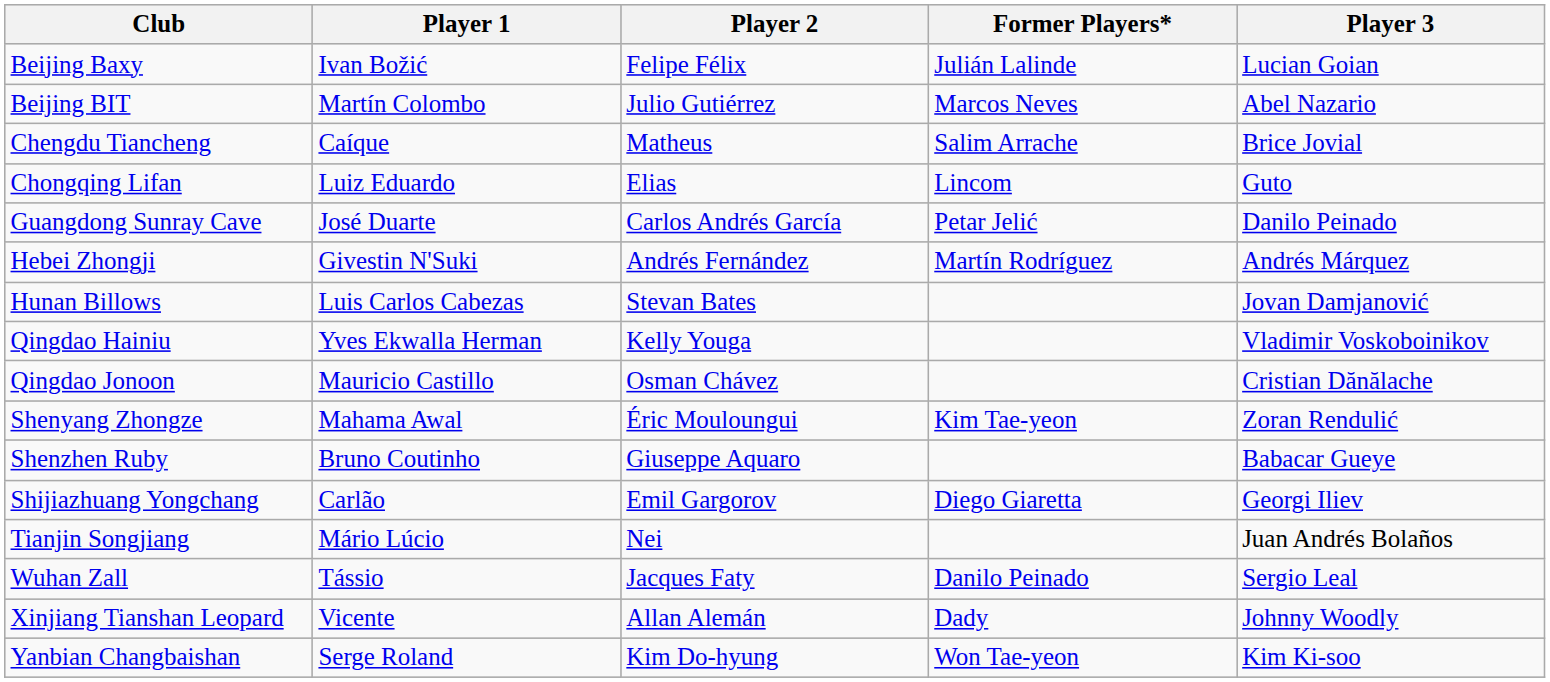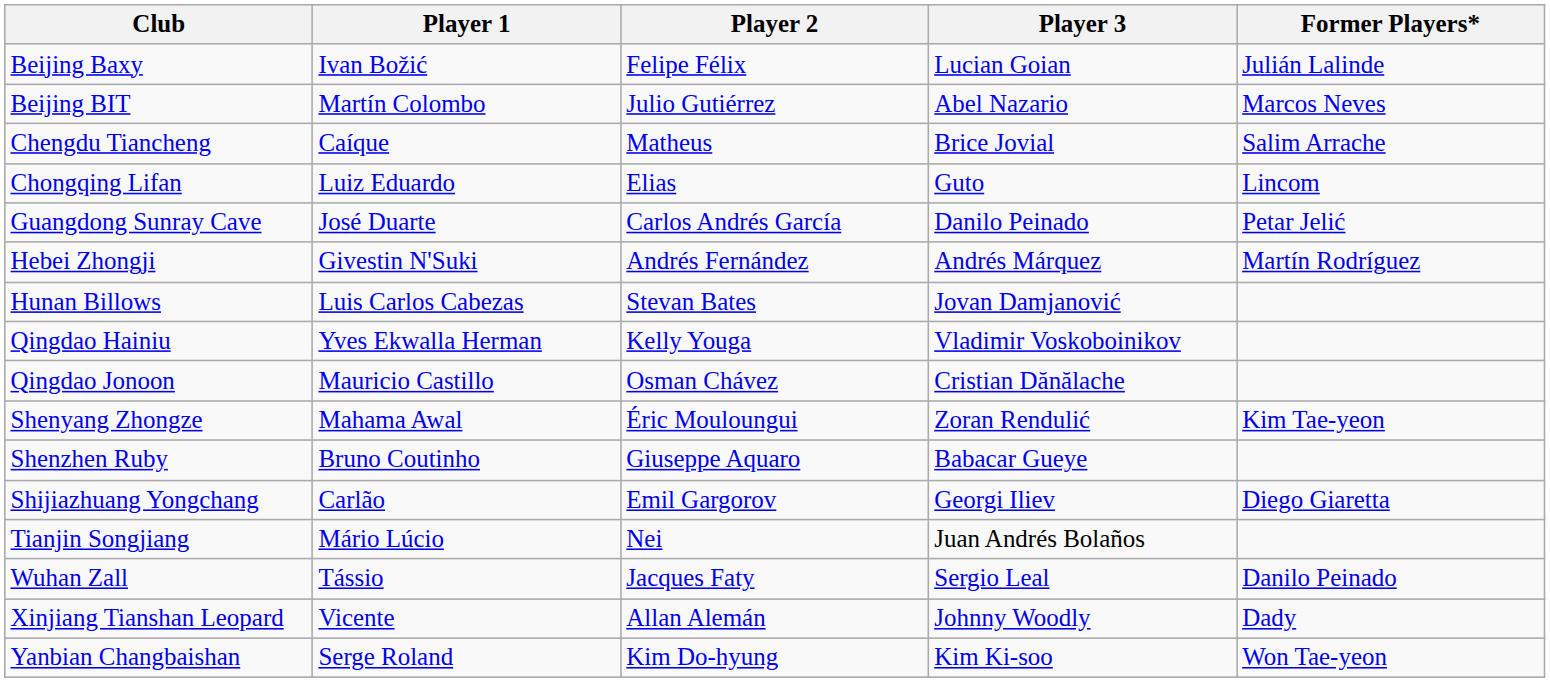columns swapped: Player 3 <-> Former Players*
